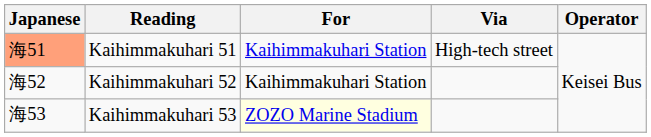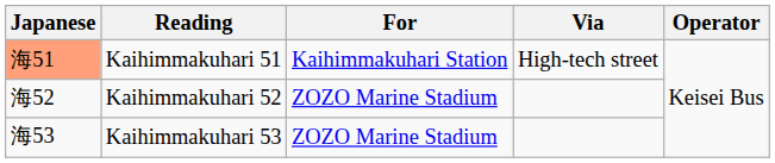Kaihimmakuhari 52 | For: Kaihimmakuhari Station -> ZOZO Marine Stadium
Kaihimmakuhari 53 | For: lightyellow background -> no background
